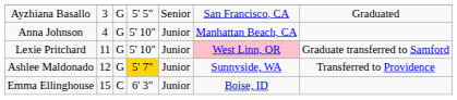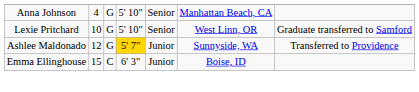- row: Ayzhiana Basallo | 3 | G | 5' 5" | Senior | San Francisco, CA | Graduated
Anna Johnson | column 5: Junior -> Senior
Lexie Pritchard | column 2: 11 -> 10
Lexie Pritchard | column 5: Junior -> Senior
Lexie Pritchard | column 6: pink background -> no background
